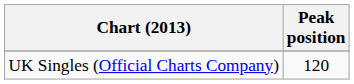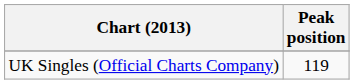UK Singles (Official Charts Company) | Peak position: 120 -> 119
